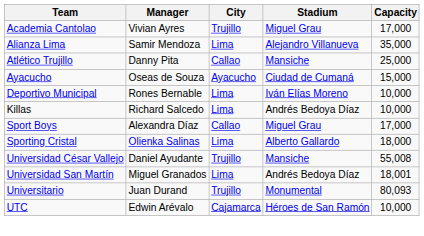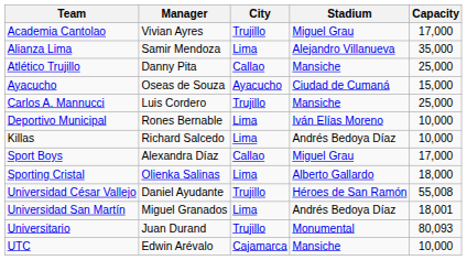+ row: Carlos A. Mannucci | Luis Cordero | Trujillo | Mansiche | 25,000
Universidad César Vallejo | Stadium: Mansiche -> Héroes de San Ramón
UTC | Stadium: Héroes de San Ramón -> Mansiche
